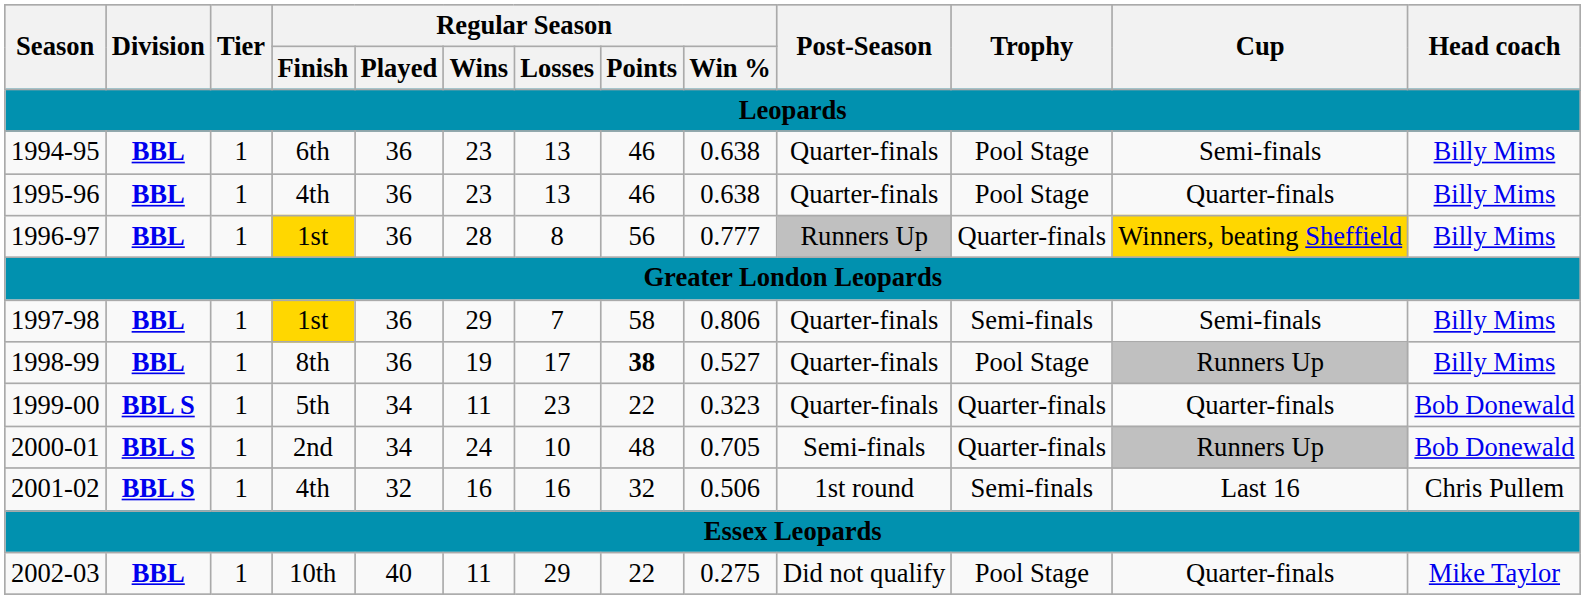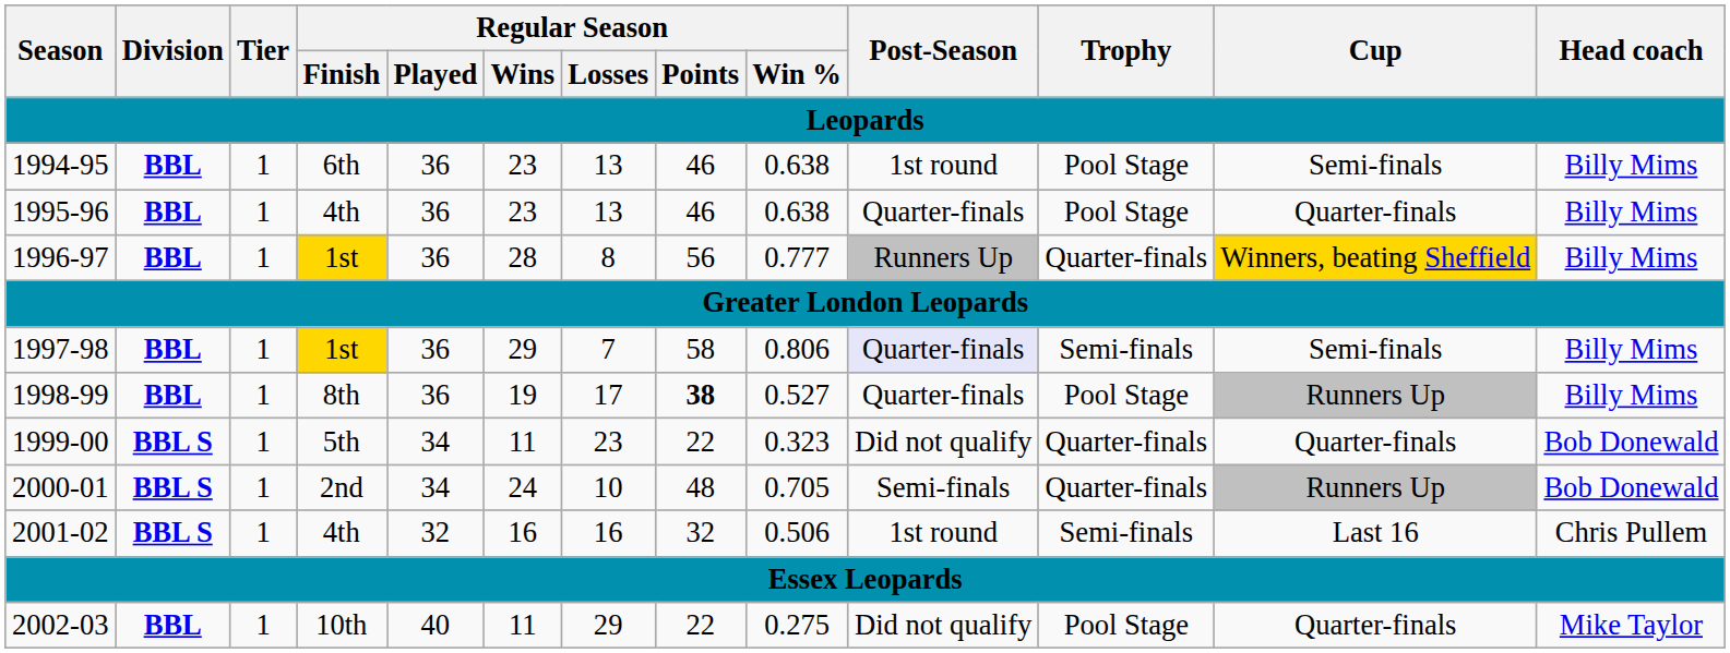1994-95 | Post-Season: Quarter-finals -> 1st round
1997-98 | Post-Season: no background -> lavender background
1999-00 | Post-Season: Quarter-finals -> Did not qualify
